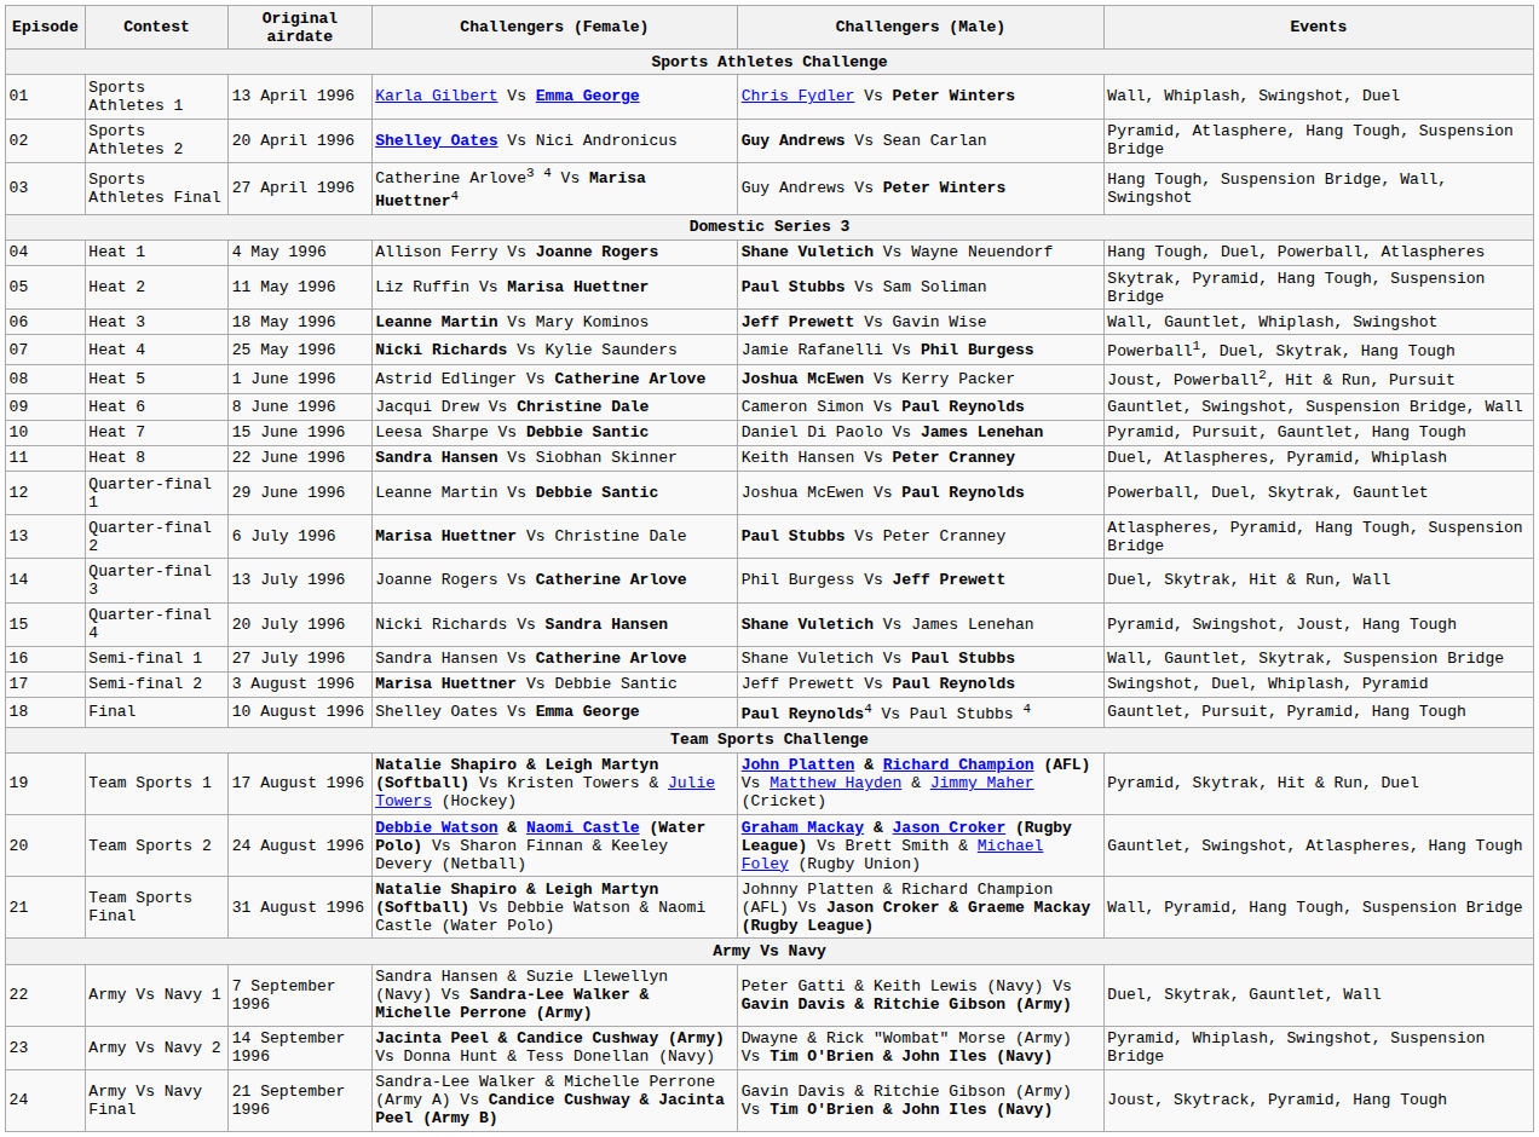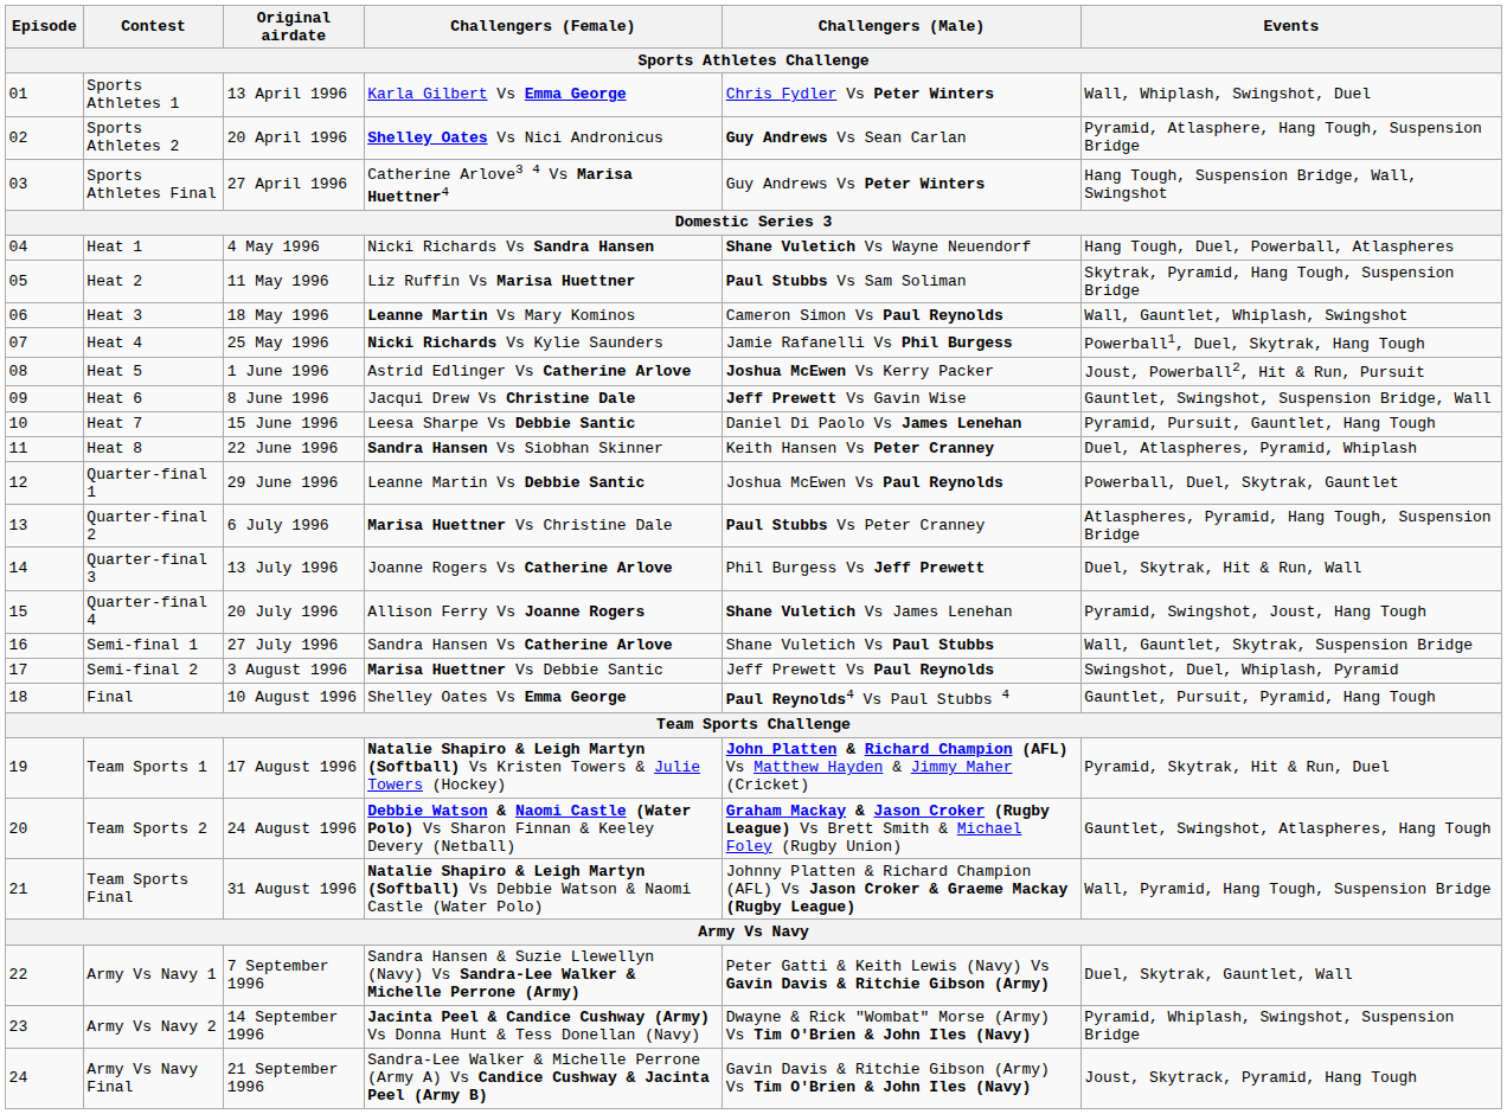Heat 1 | Challengers (Female): Allison Ferry Vs Joanne Rogers -> Nicki Richards Vs Sandra Hansen
Heat 3 | Challengers (Male): Jeff Prewett Vs Gavin Wise -> Cameron Simon Vs Paul Reynolds
Heat 6 | Challengers (Male): Cameron Simon Vs Paul Reynolds -> Jeff Prewett Vs Gavin Wise
Quarter-final 4 | Challengers (Female): Nicki Richards Vs Sandra Hansen -> Allison Ferry Vs Joanne Rogers
